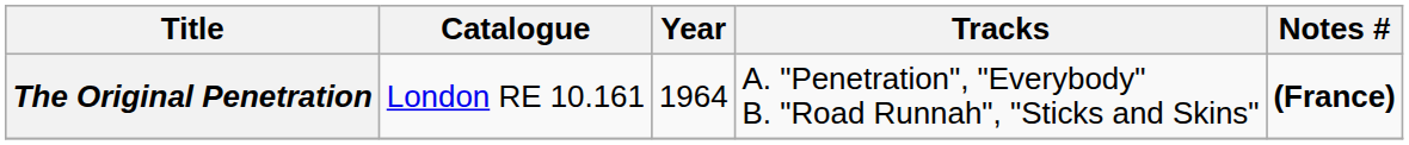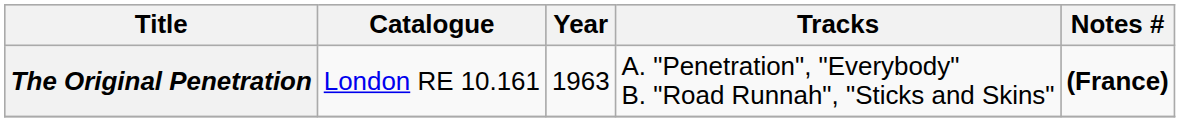The Original Penetration | Year: 1964 -> 1963
